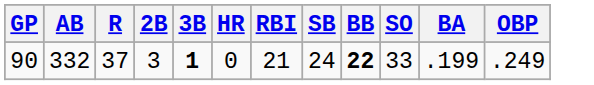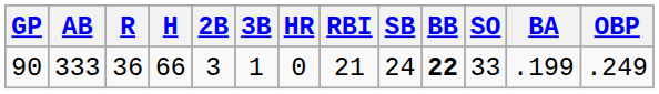+ column: H | 66
90 | AB: 332 -> 333
90 | R: 37 -> 36
90 | 3B: bold -> normal
